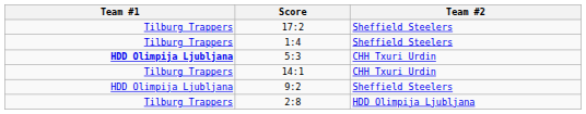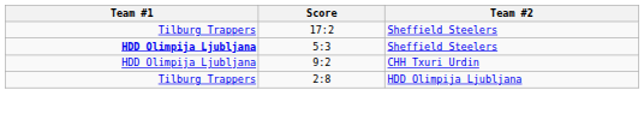- row: Tilburg Trappers | 1:4 | Sheffield Steelers
5:3 | Team #2: CHH Txuri Urdin -> Sheffield Steelers
- row: Tilburg Trappers | 14:1 | CHH Txuri Urdin
9:2 | Team #2: Sheffield Steelers -> CHH Txuri Urdin
